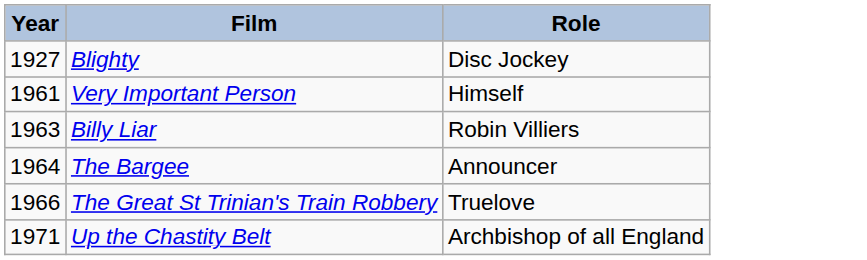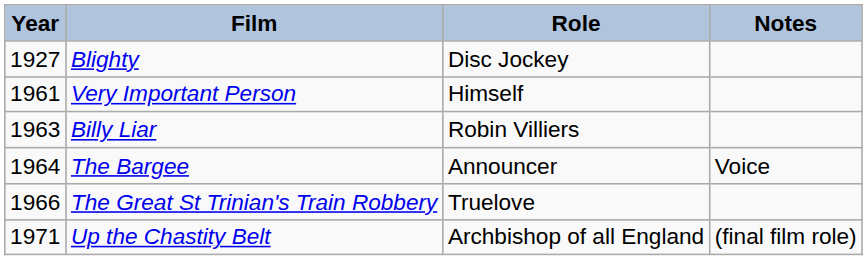+ column: Notes | Voice | (final film role)
